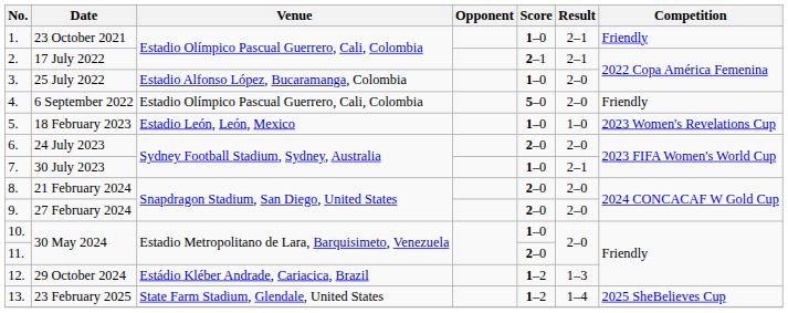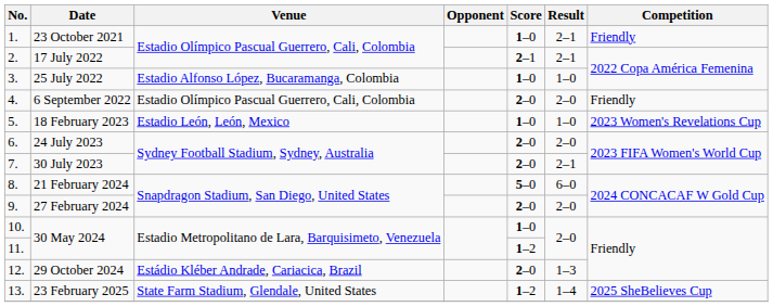25 July 2022 | Result: 2–0 -> 1–0
6 September 2022 | Score: 5–0 -> 2–0
30 July 2023 | Score: 1–0 -> 2–0
21 February 2024 | Score: 2–0 -> 5–0
21 February 2024 | Result: 2–0 -> 6–0
11. / 30 May 2024 | Score: 2–0 -> 1–2
29 October 2024 | Score: 1–2 -> 2–0
